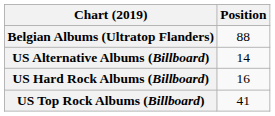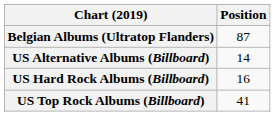Belgian Albums (Ultratop Flanders) | Position: 88 -> 87
